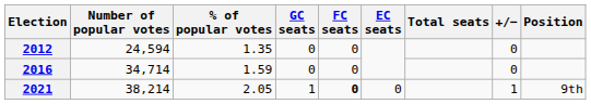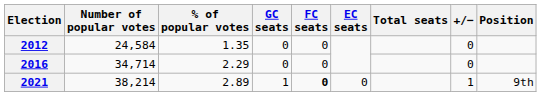2012 | Number of popular votes: 24,594 -> 24,584
2016 | % of popular votes: 1.59 -> 2.29
2021 | % of popular votes: 2.05 -> 2.89
